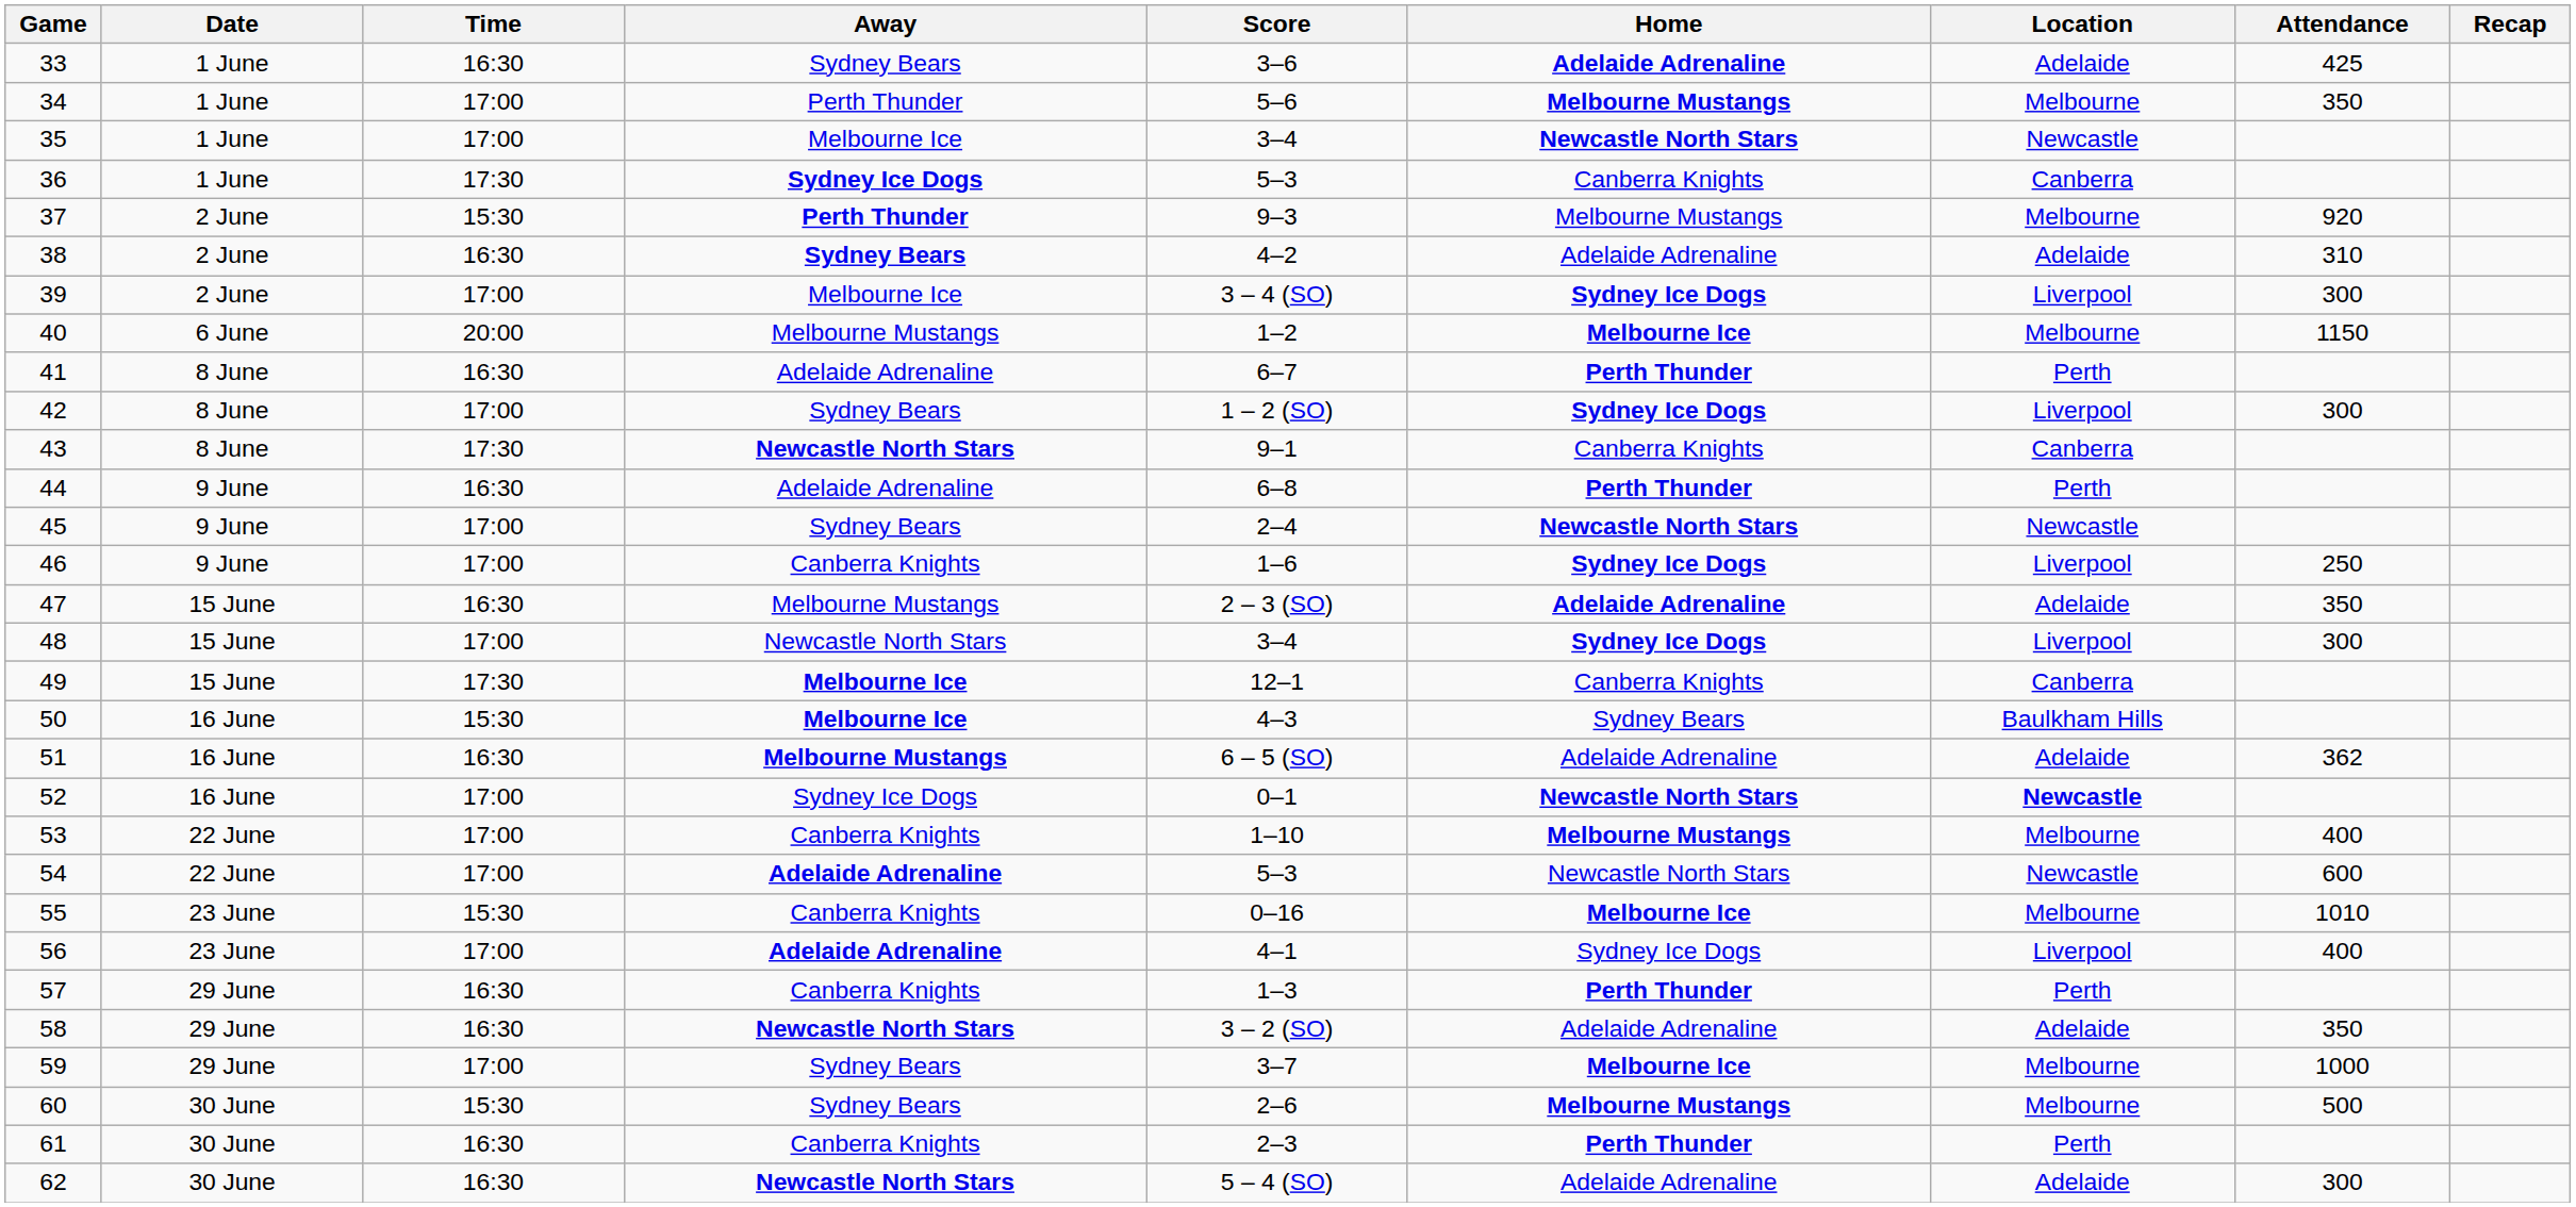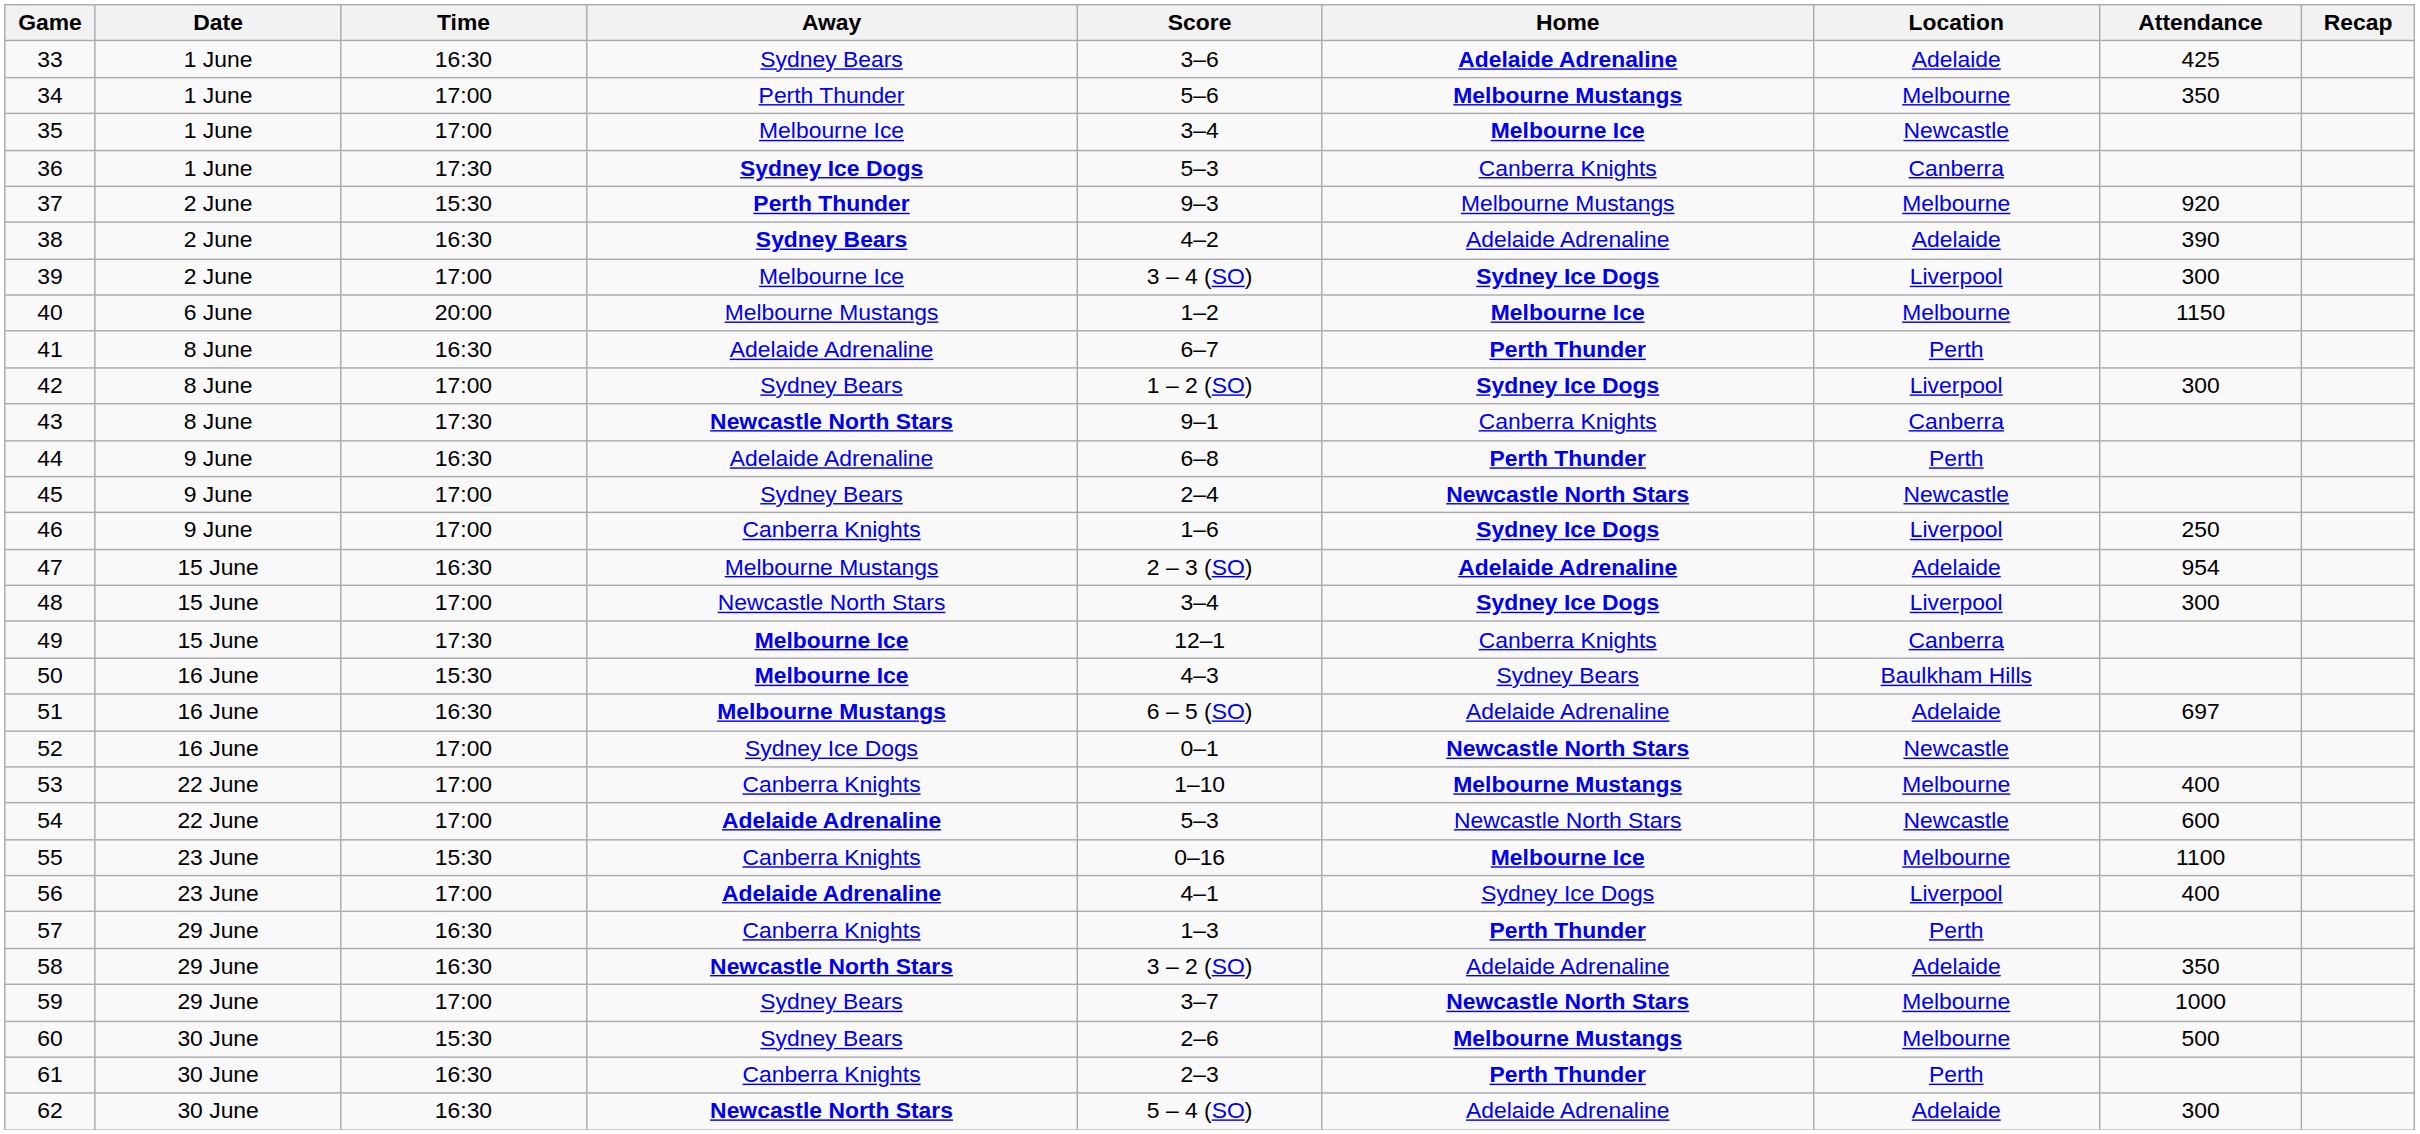35 | Home: Newcastle North Stars -> Melbourne Ice
38 | Attendance: 310 -> 390
47 | Attendance: 350 -> 954
51 | Attendance: 362 -> 697
52 | Location: bold -> normal
55 | Attendance: 1010 -> 1100
59 | Home: Melbourne Ice -> Newcastle North Stars
